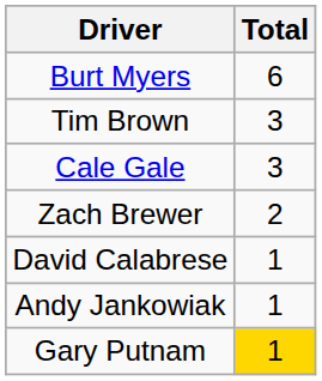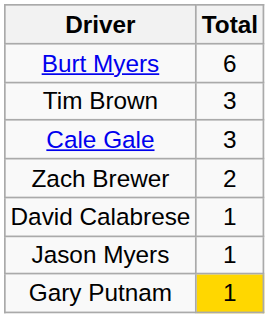- row: Andy Jankowiak | 1
+ row: Jason Myers | 1
